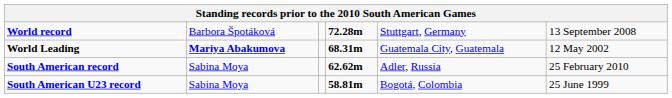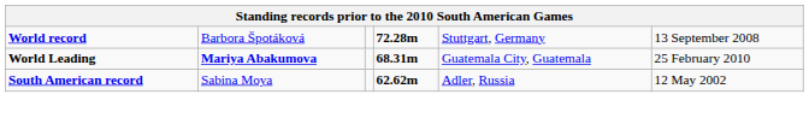World Leading | column 6: 12 May 2002 -> 25 February 2010
South American record | column 6: 25 February 2010 -> 12 May 2002
- row: South American U23 record | Sabina Moya | 58.81m | Bogotá, Colombia | 25 June 1999
